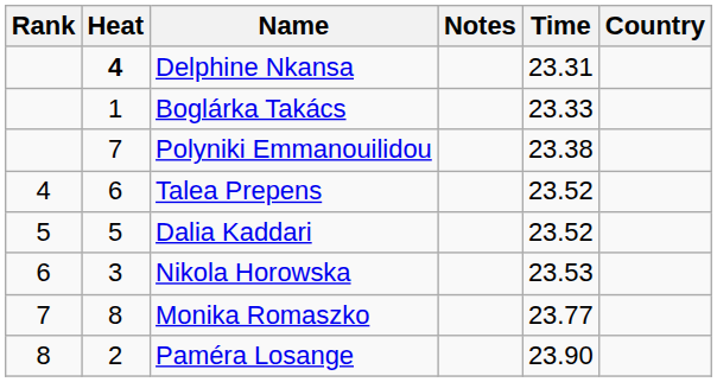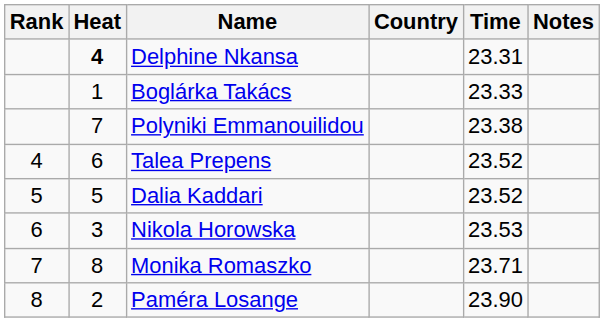columns swapped: Country <-> Notes
Monika Romaszko | Time: 23.77 -> 23.71
